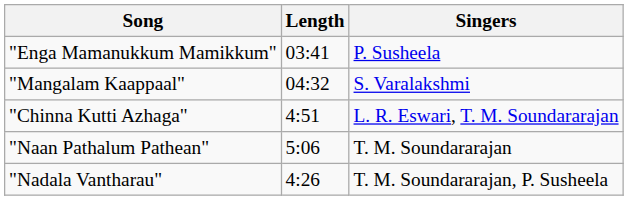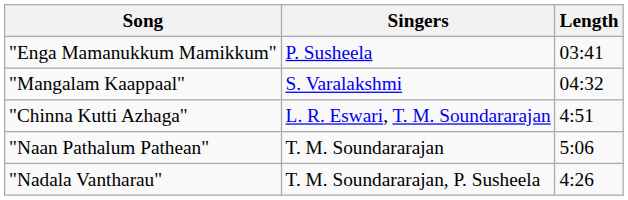columns swapped: Singers <-> Length
